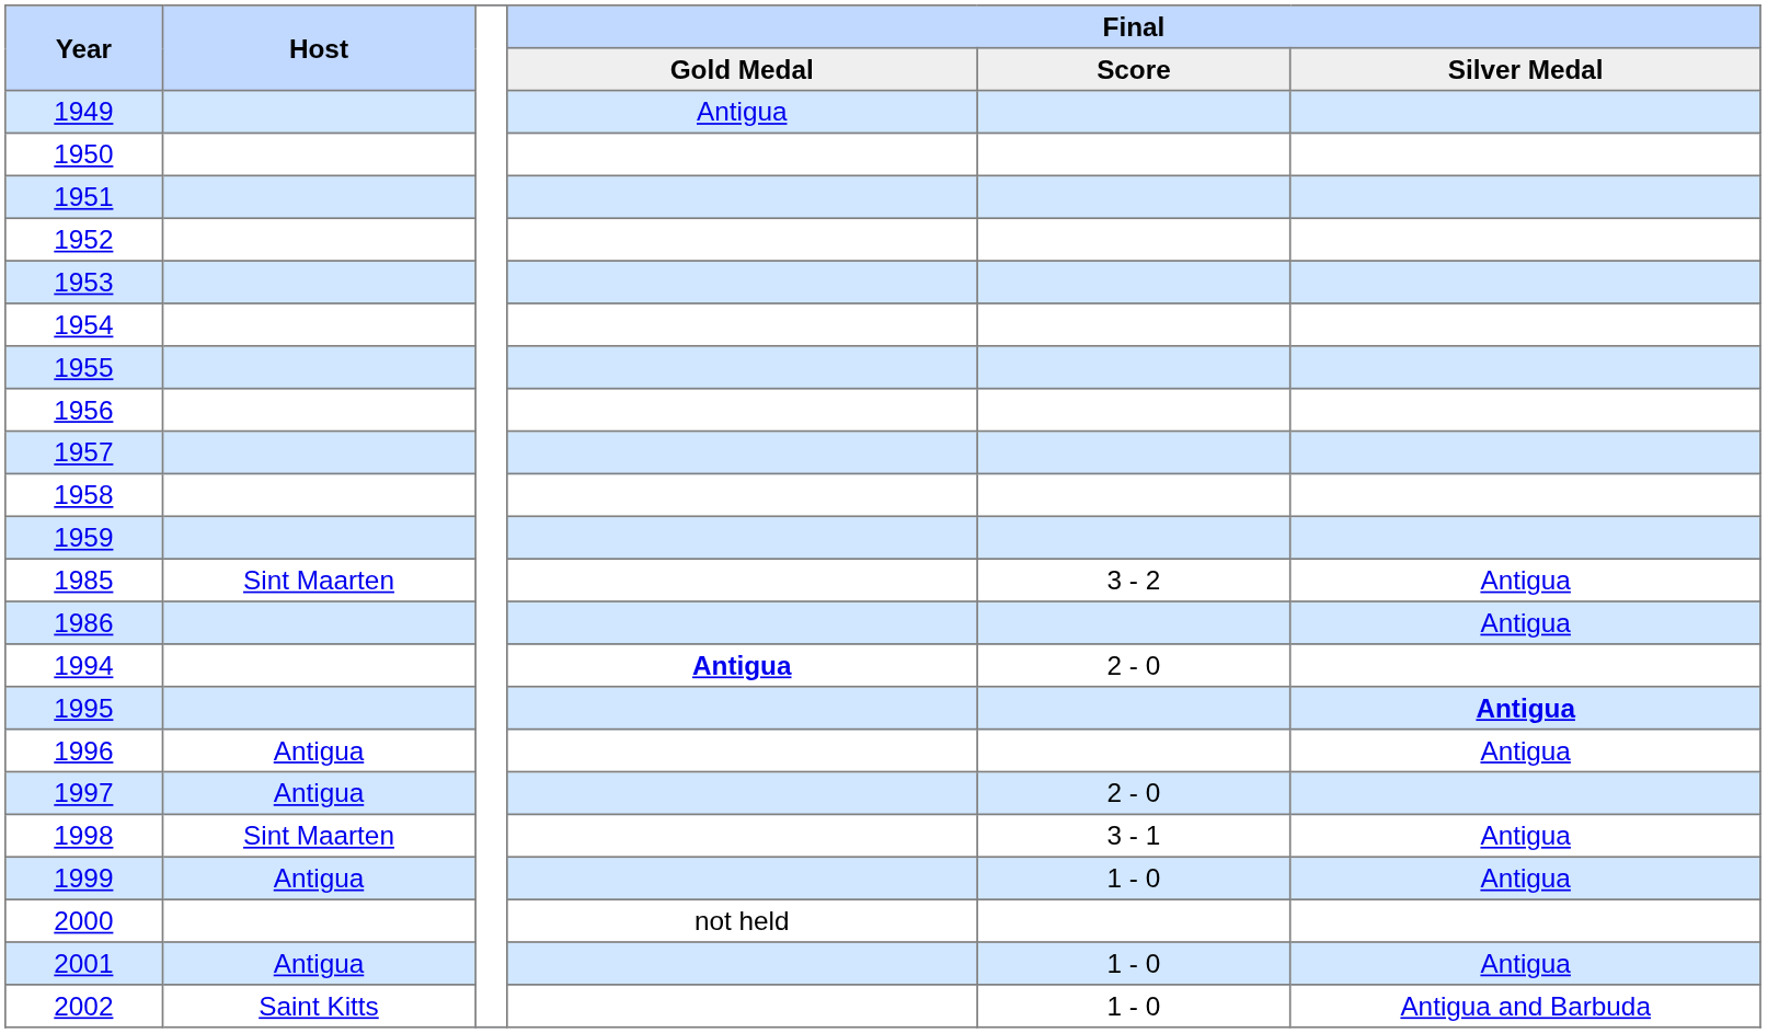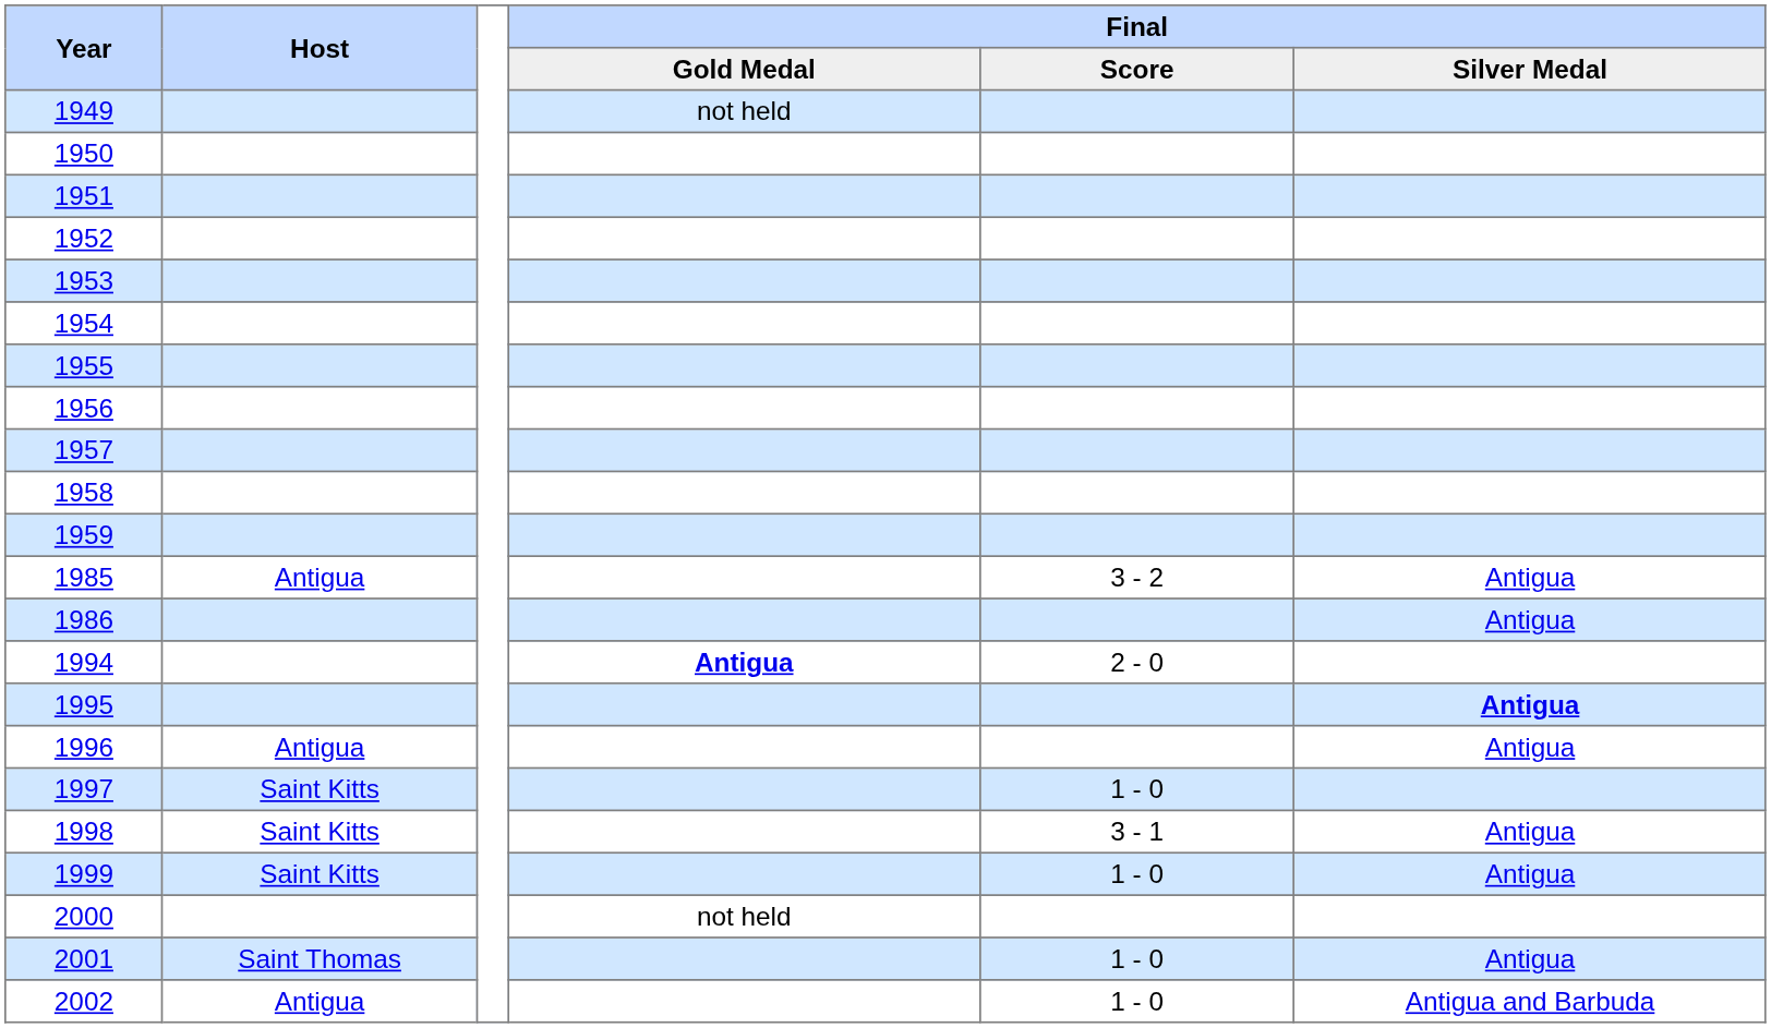1949 | Final / Gold Medal: Antigua -> not held
1985 | Host: Sint Maarten -> Antigua
1997 | Host: Antigua -> Saint Kitts
1997 | Final / Score: 2 - 0 -> 1 - 0
1998 | Host: Sint Maarten -> Saint Kitts
1999 | Host: Antigua -> Saint Kitts
2001 | Host: Antigua -> Saint Thomas
2002 | Host: Saint Kitts -> Antigua
